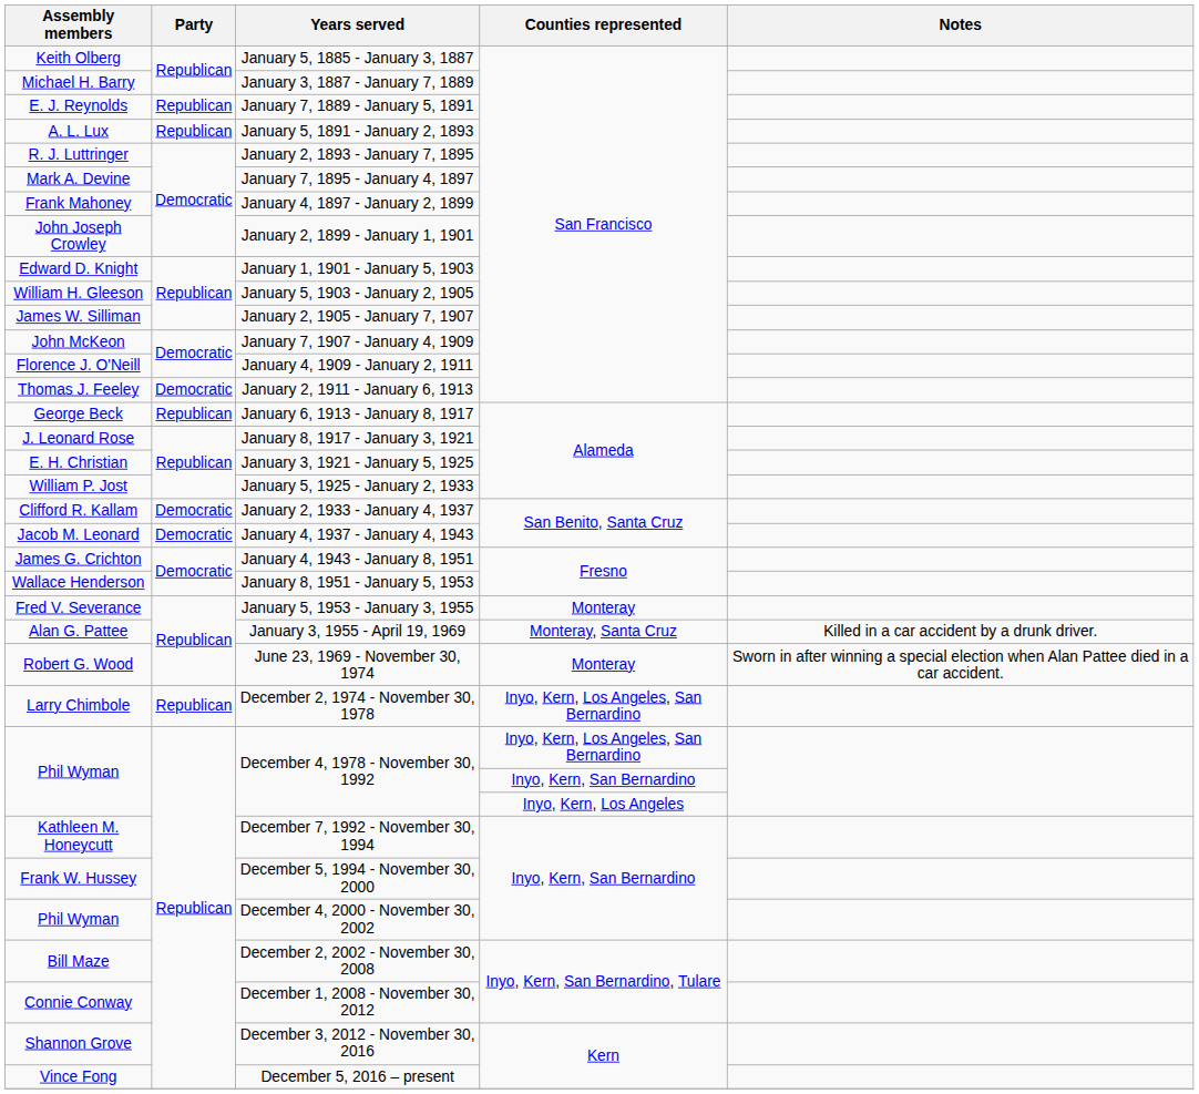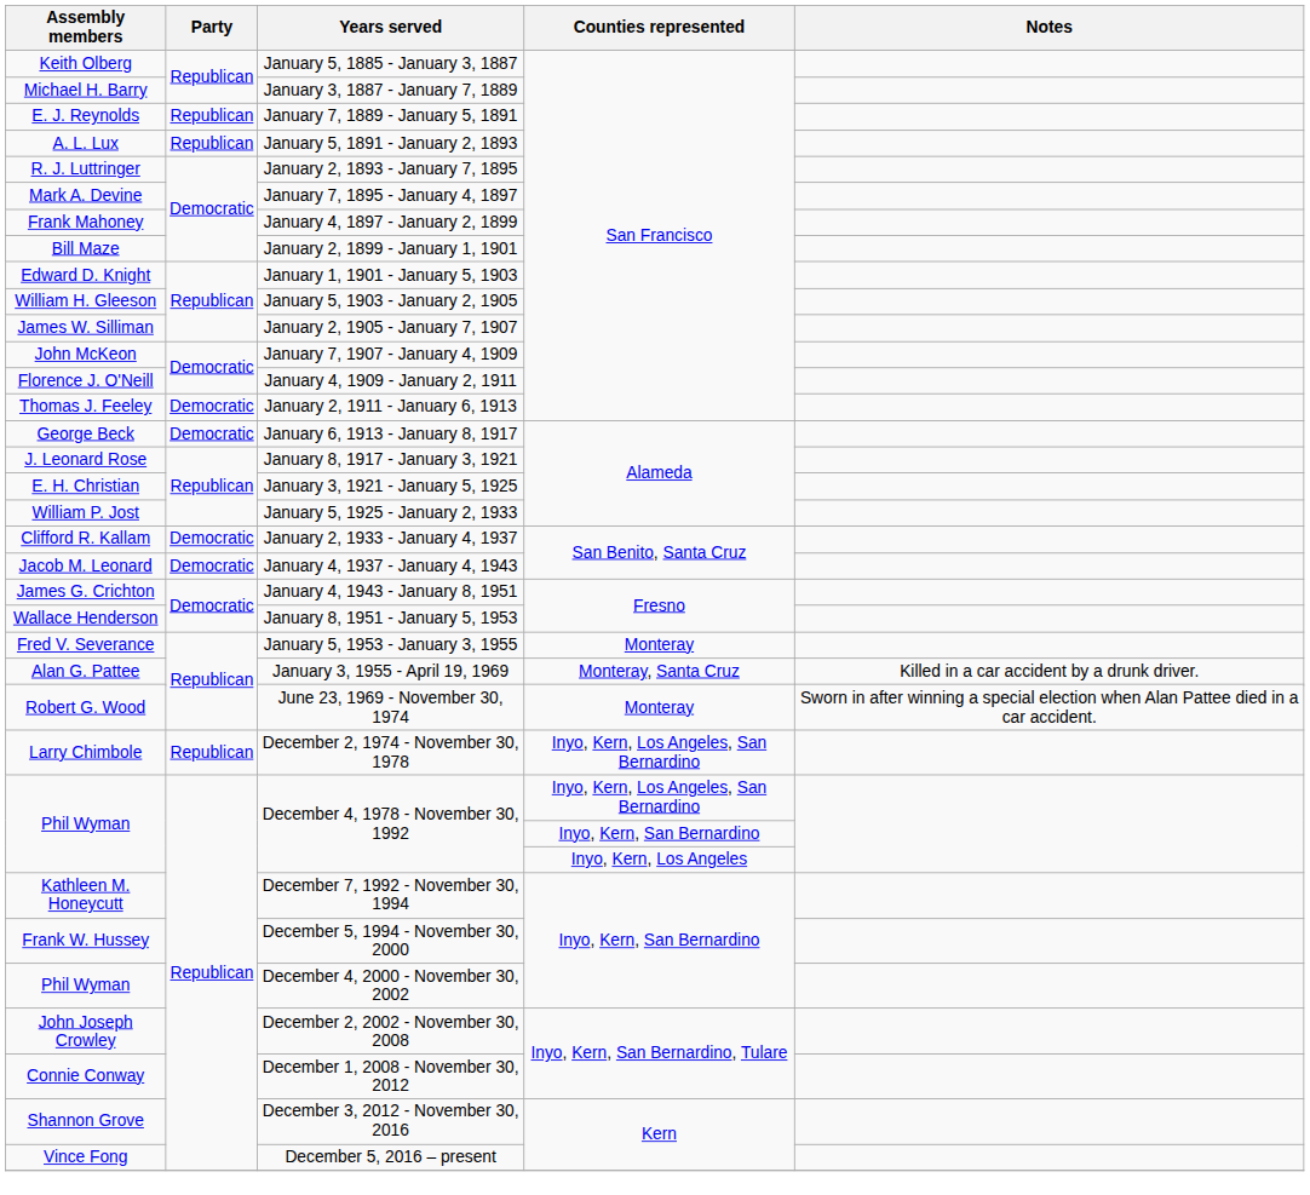January 2, 1899 - January 1, 1901 | Assembly members: John Joseph Crowley -> Bill Maze
January 6, 1913 - January 8, 1917 | Party: Republican -> Democratic
December 2, 2002 - November 30, 2008 | Assembly members: Bill Maze -> John Joseph Crowley
